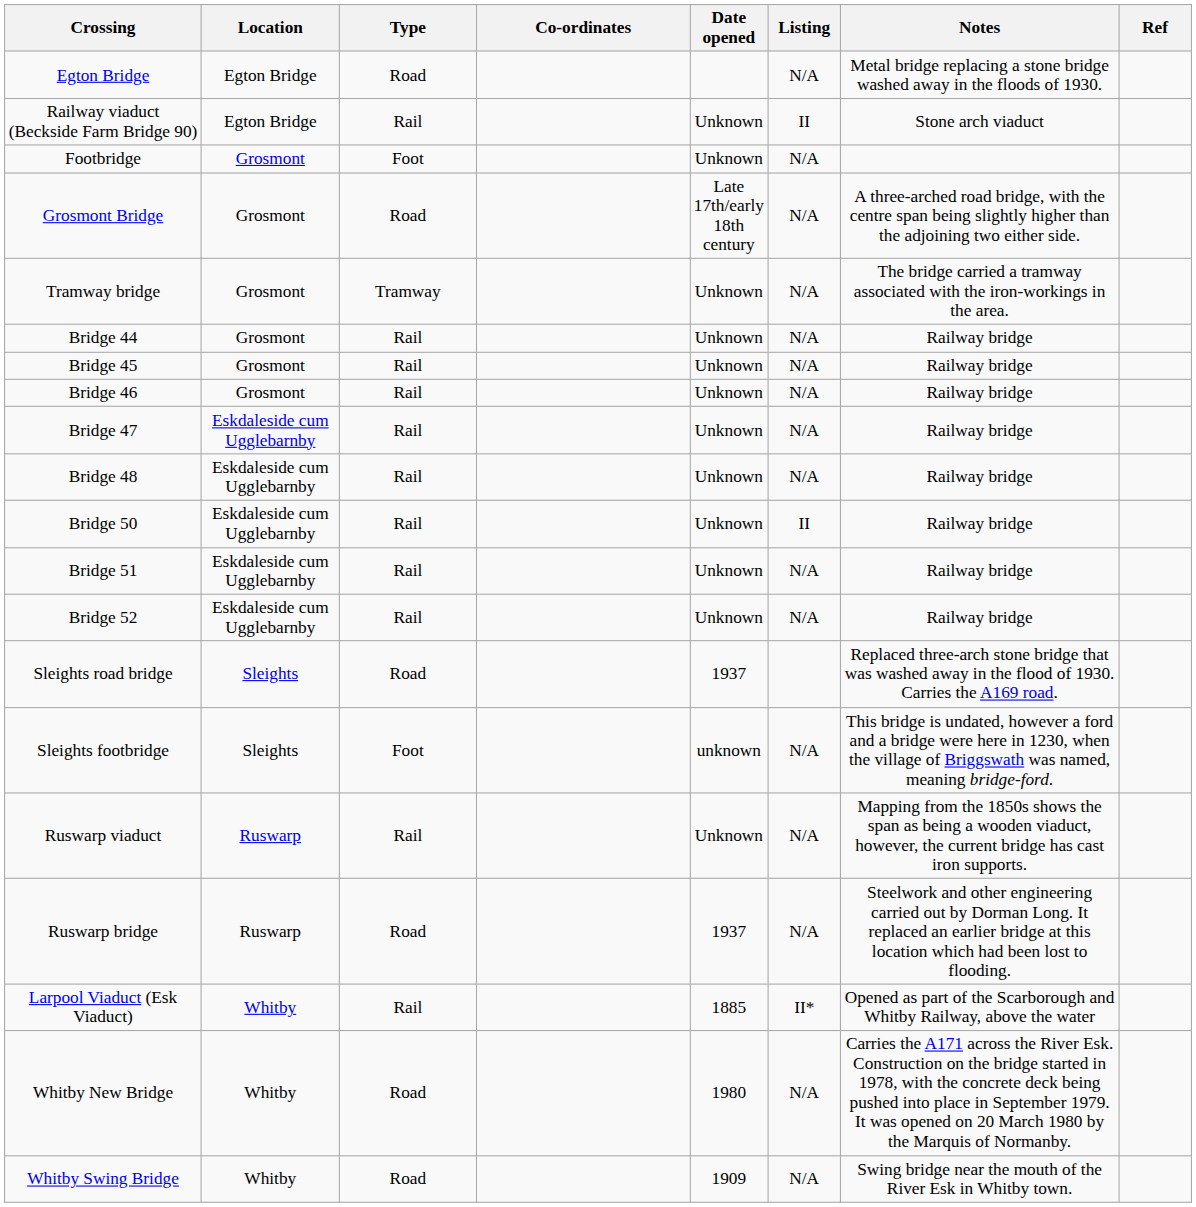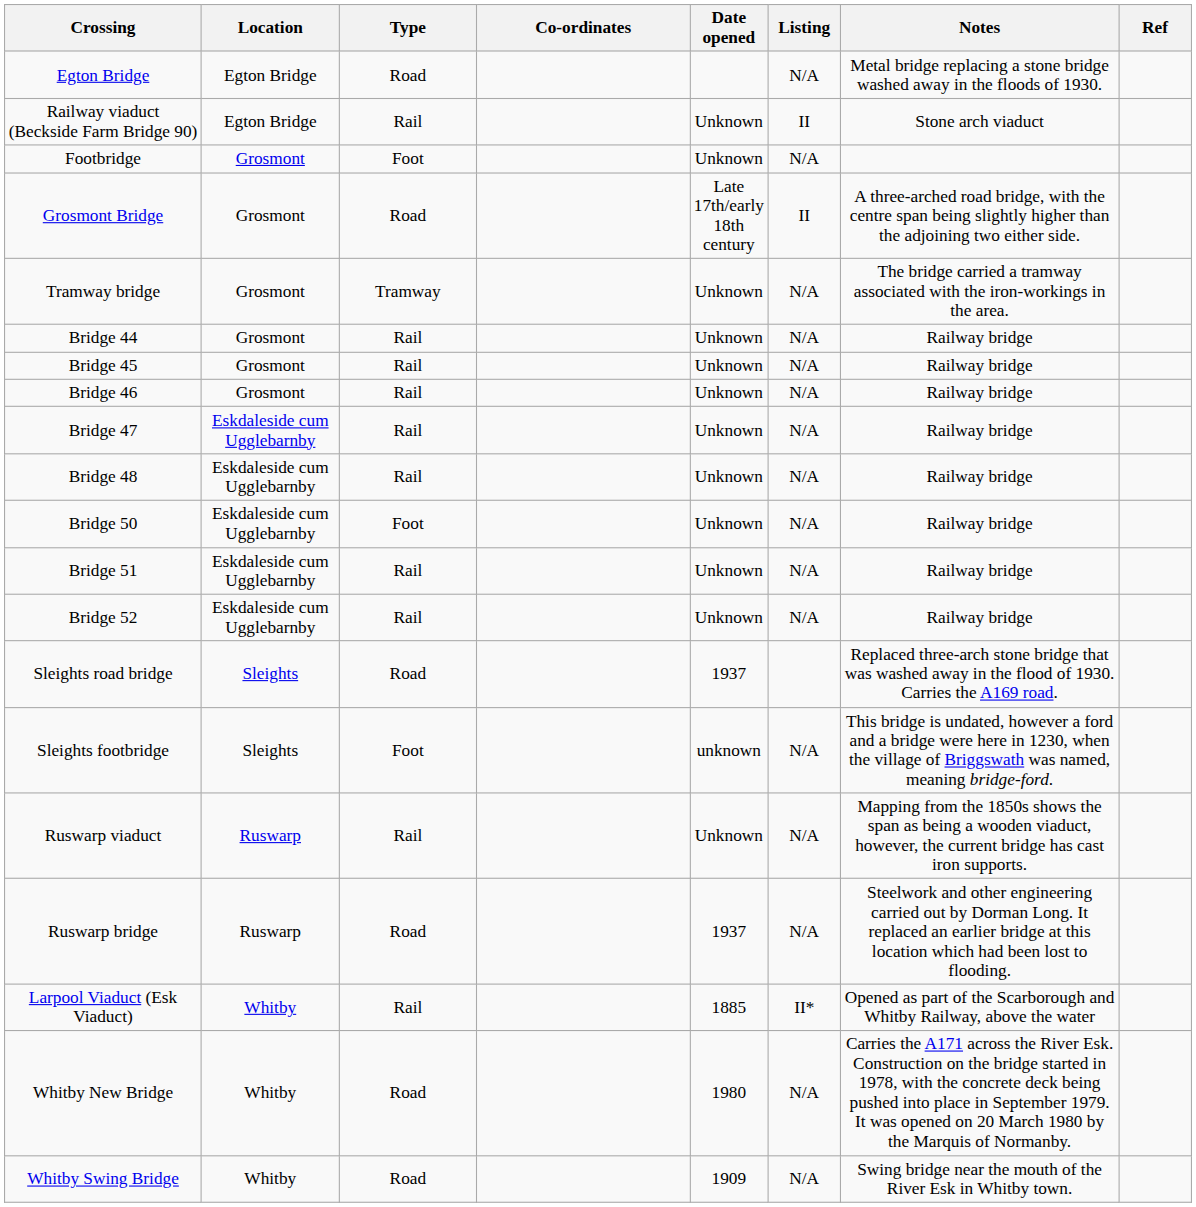Grosmont Bridge | Listing: N/A -> II
Bridge 50 | Type: Rail -> Foot
Bridge 50 | Listing: II -> N/A
